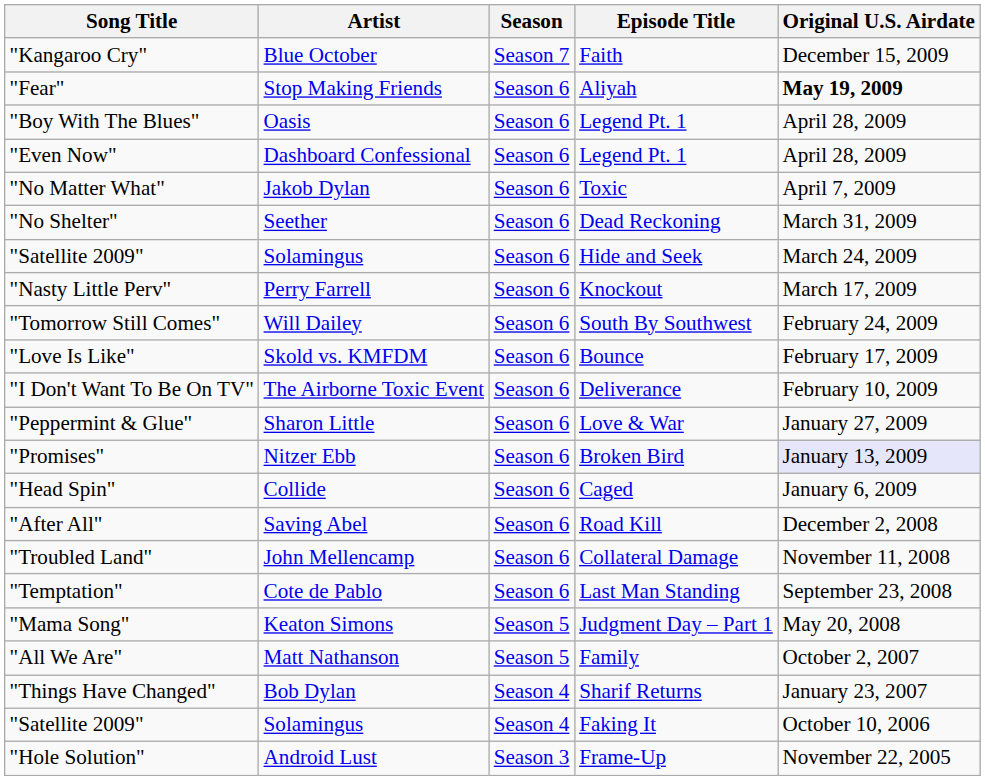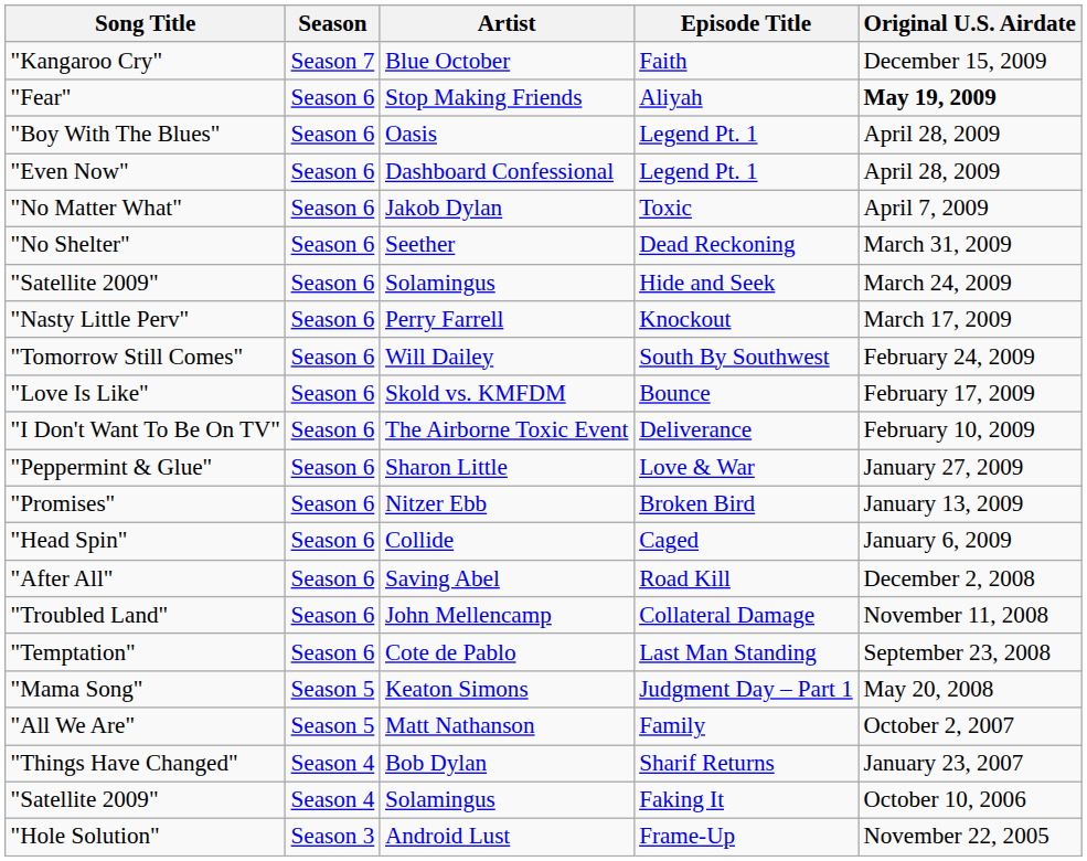columns swapped: Artist <-> Season
"Promises" | Original U.S. Airdate: lavender background -> no background
